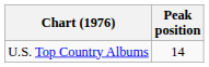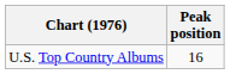U.S. Top Country Albums | Peak position: 14 -> 16
